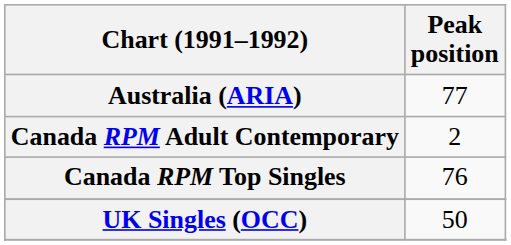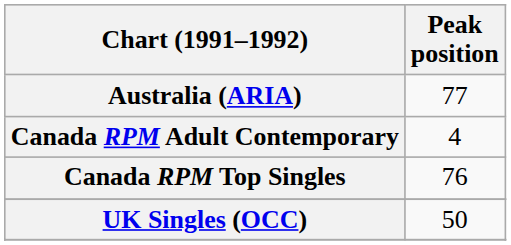Canada RPM Adult Contemporary | Peak position: 2 -> 4
